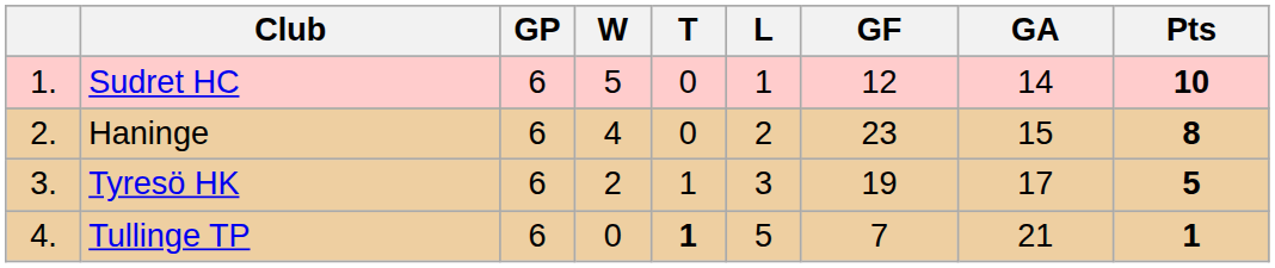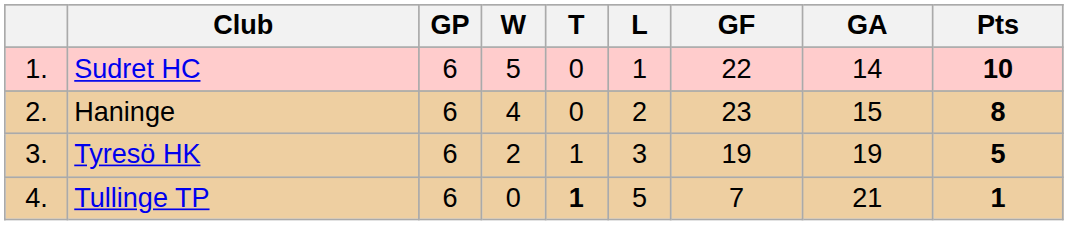Sudret HC | GF: 12 -> 22
Tyresö HK | GA: 17 -> 19
